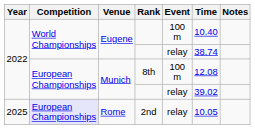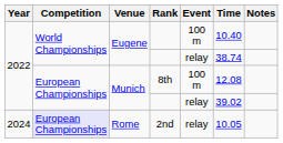Rome | Year: 2025 -> 2024
